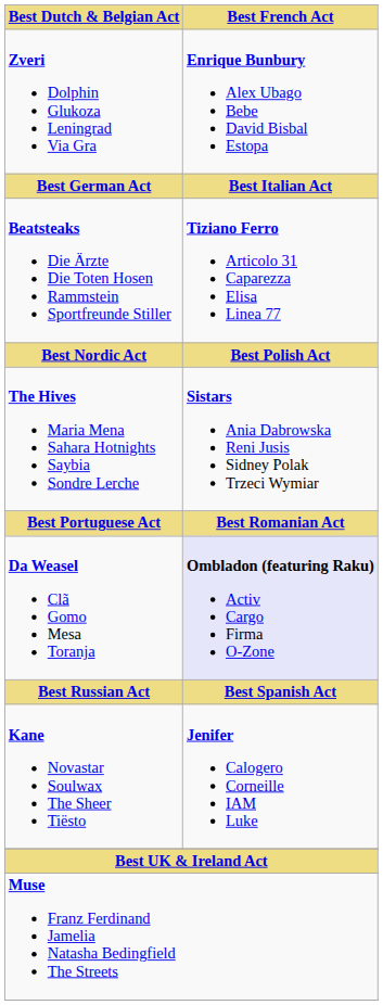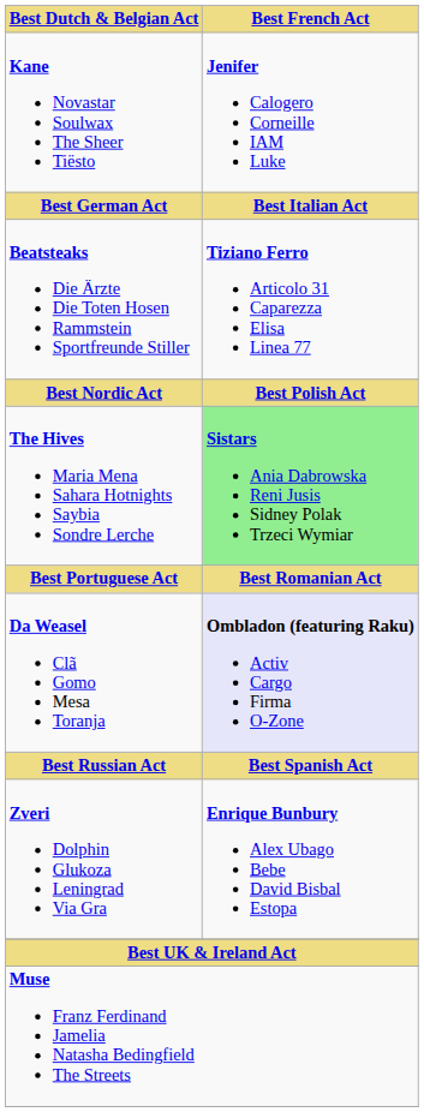rows swapped: Kane Novastar Soulwax The Sheer Tiësto <-> Zveri Dolphin Glukoza Leningrad Via Gra
The Hives Maria Mena Sahara Hotnights Saybia Sondre Lerche | Best French Act: no background -> lightgreen background
